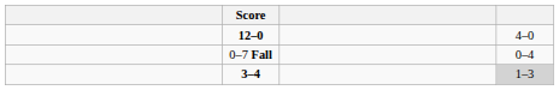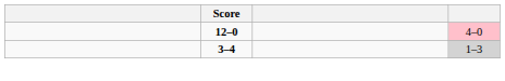12–0 | column 4: no background -> pink background
- row: 0–7 Fall | 0–4
